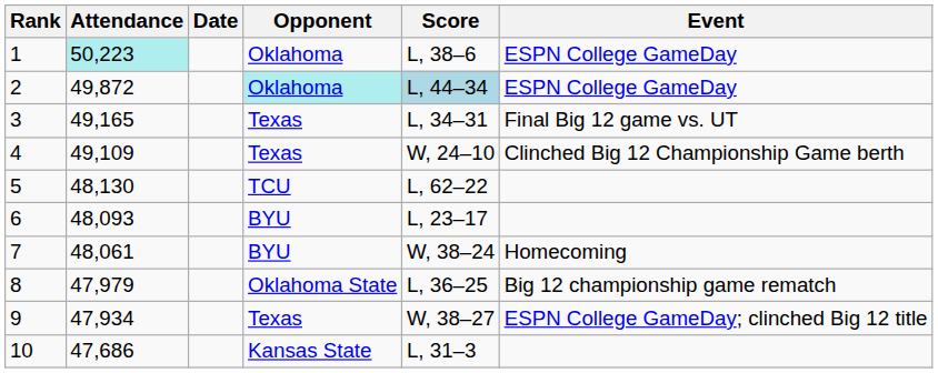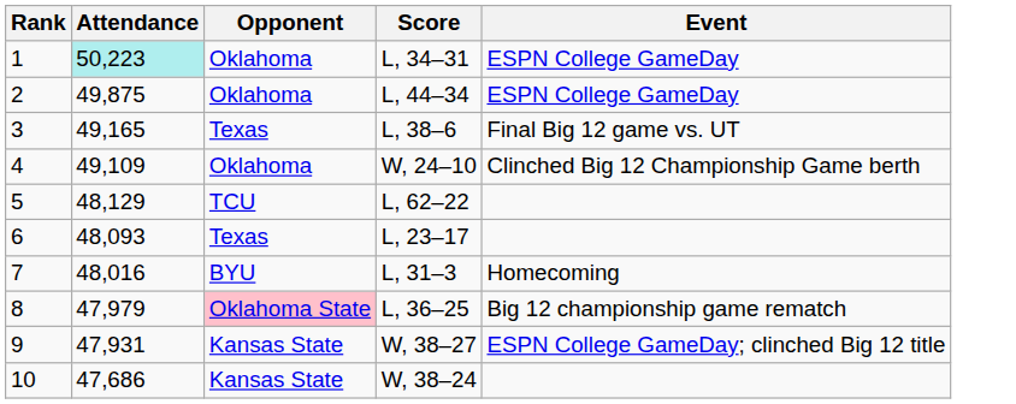- column: Date
1 | Score: L, 38–6 -> L, 34–31
2 | Attendance: 49,872 -> 49,875
2 | Opponent: paleturquoise background -> no background
2 | Score: lightblue background -> no background
3 | Score: L, 34–31 -> L, 38–6
4 | Opponent: Texas -> Oklahoma
5 | Attendance: 48,130 -> 48,129
6 | Opponent: BYU -> Texas
7 | Attendance: 48,061 -> 48,016
7 | Score: W, 38–24 -> L, 31–3
8 | Opponent: no background -> pink background
9 | Attendance: 47,934 -> 47,931
9 | Opponent: Texas -> Kansas State
10 | Score: L, 31–3 -> W, 38–24
